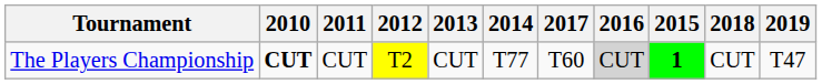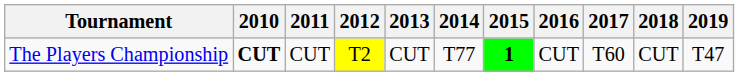columns swapped: 2015 <-> 2017
The Players Championship | 2016: lightgrey background -> no background
